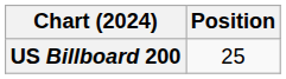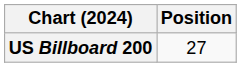US Billboard 200 | Position: 25 -> 27
